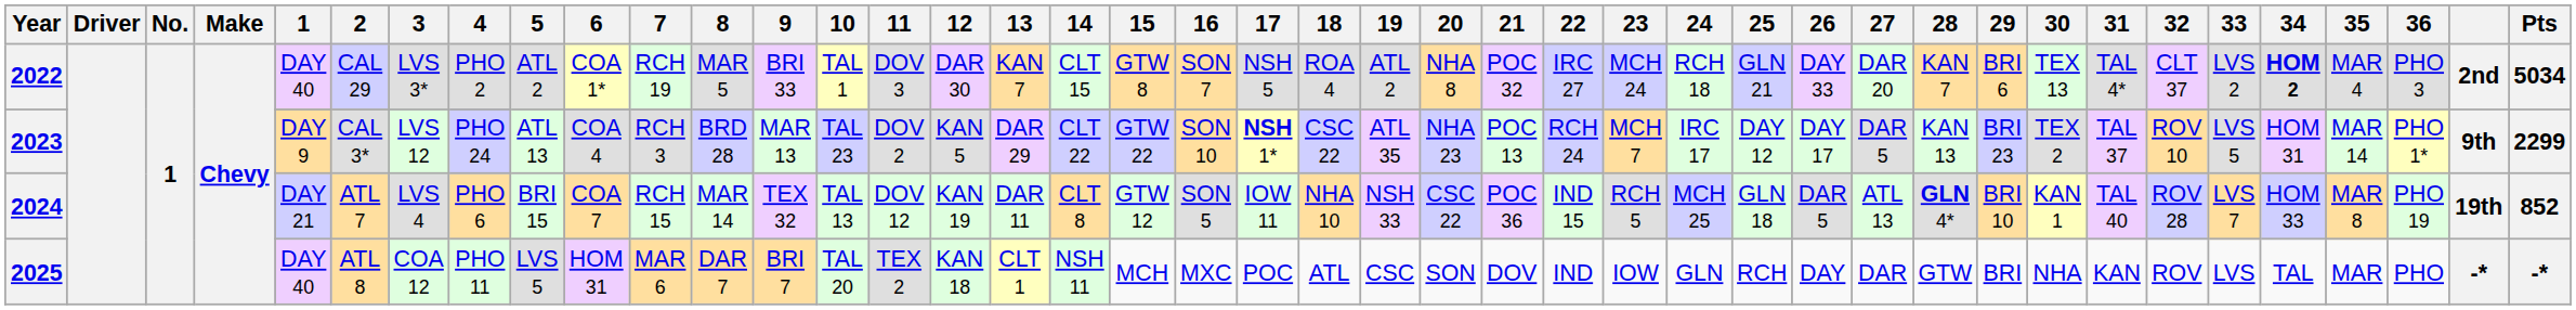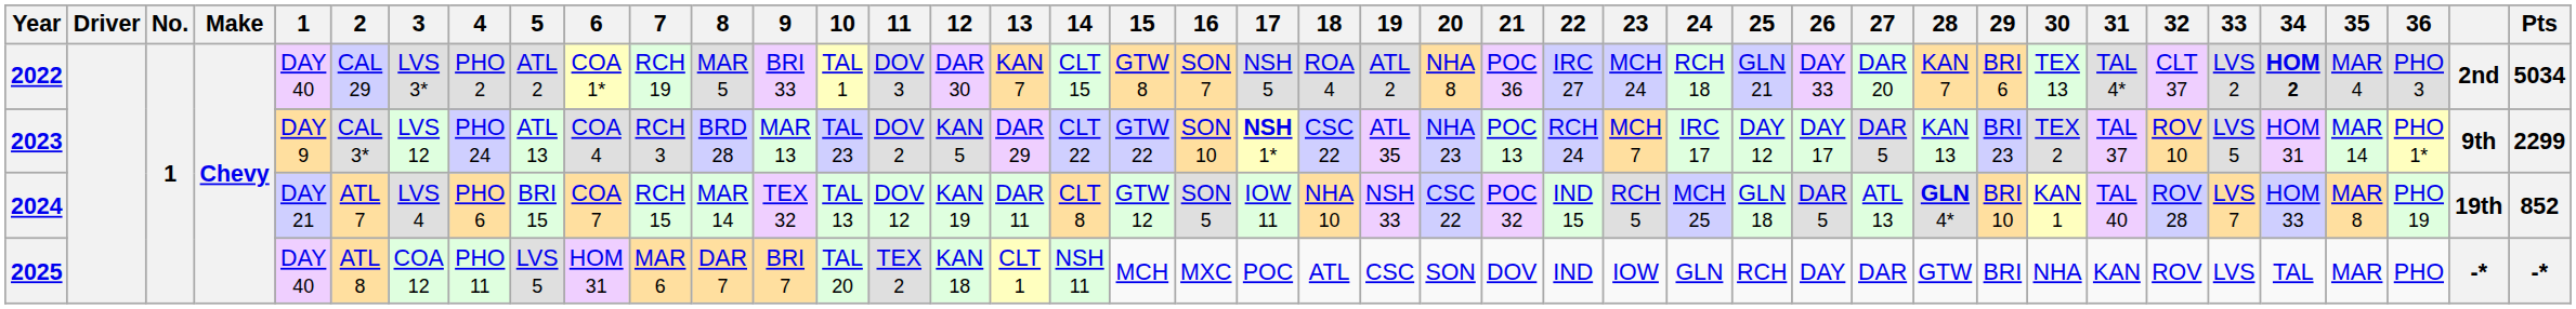2022 | 21: POC 32 -> POC 36
2024 | 21: POC 36 -> POC 32
